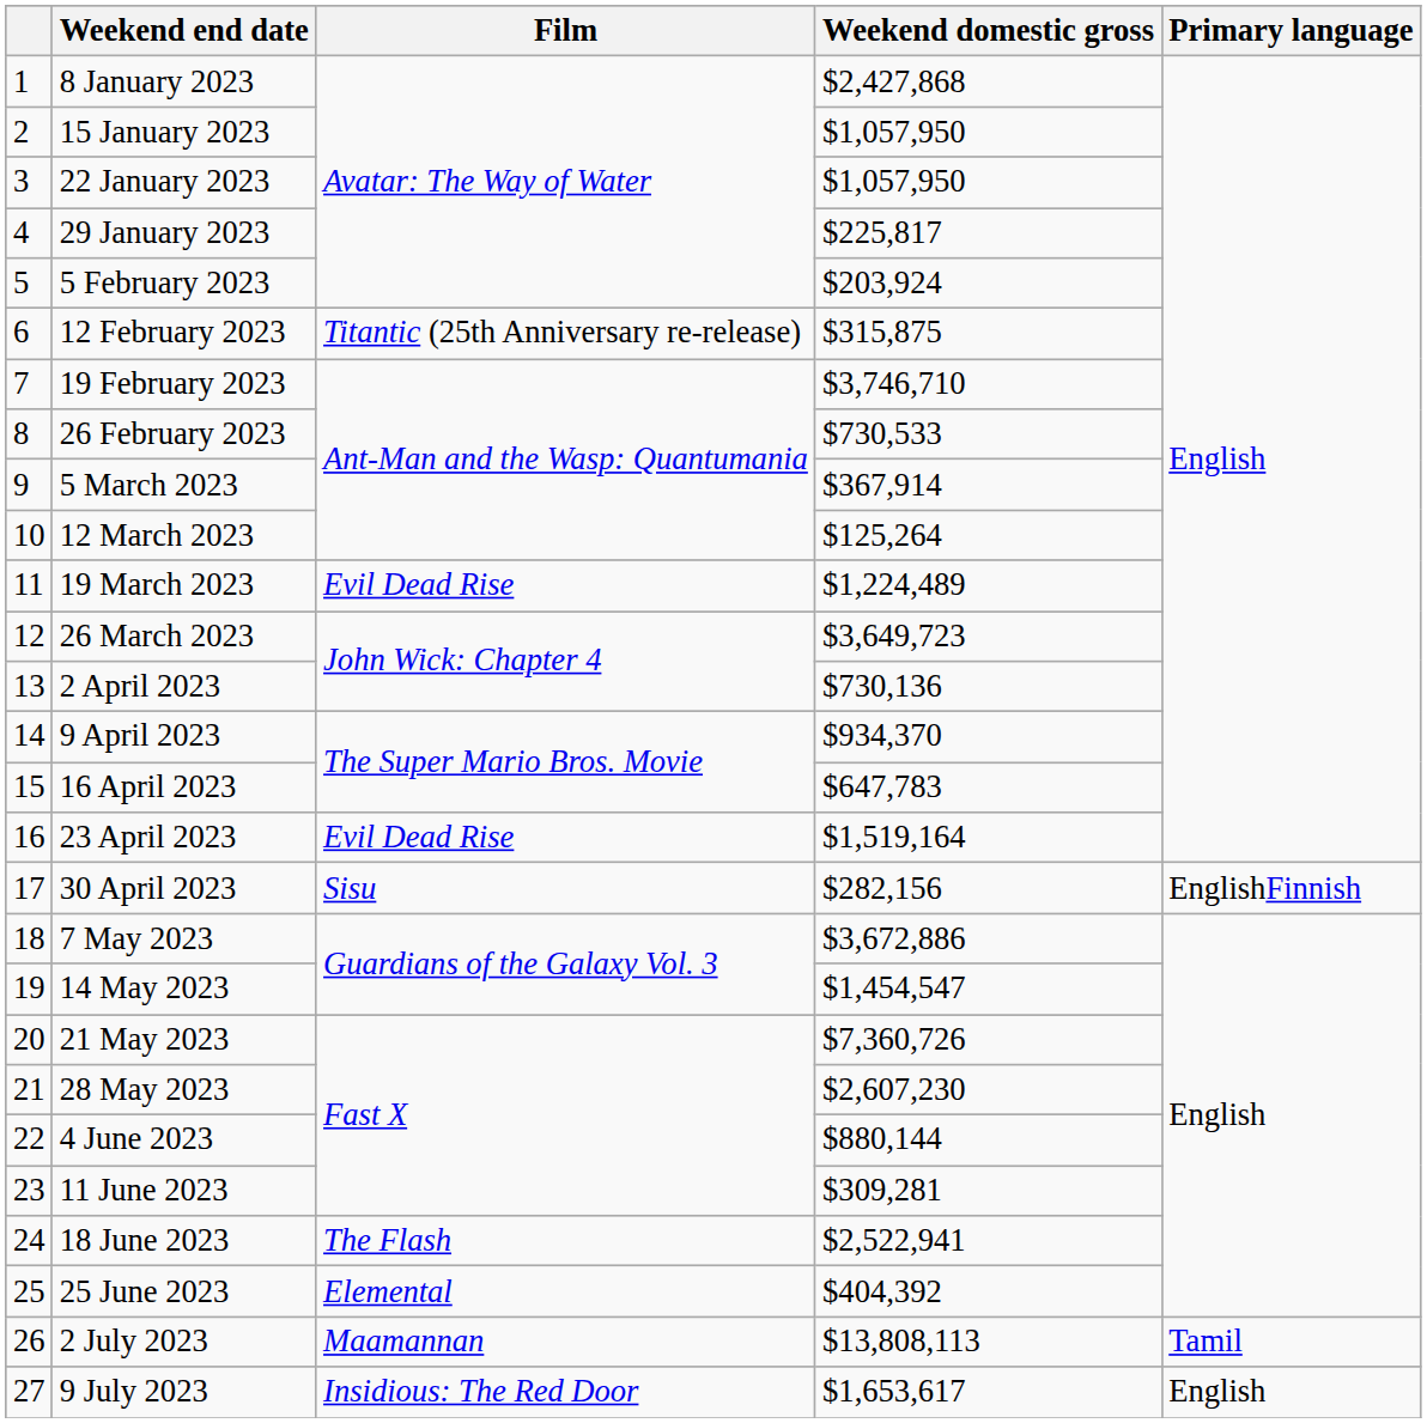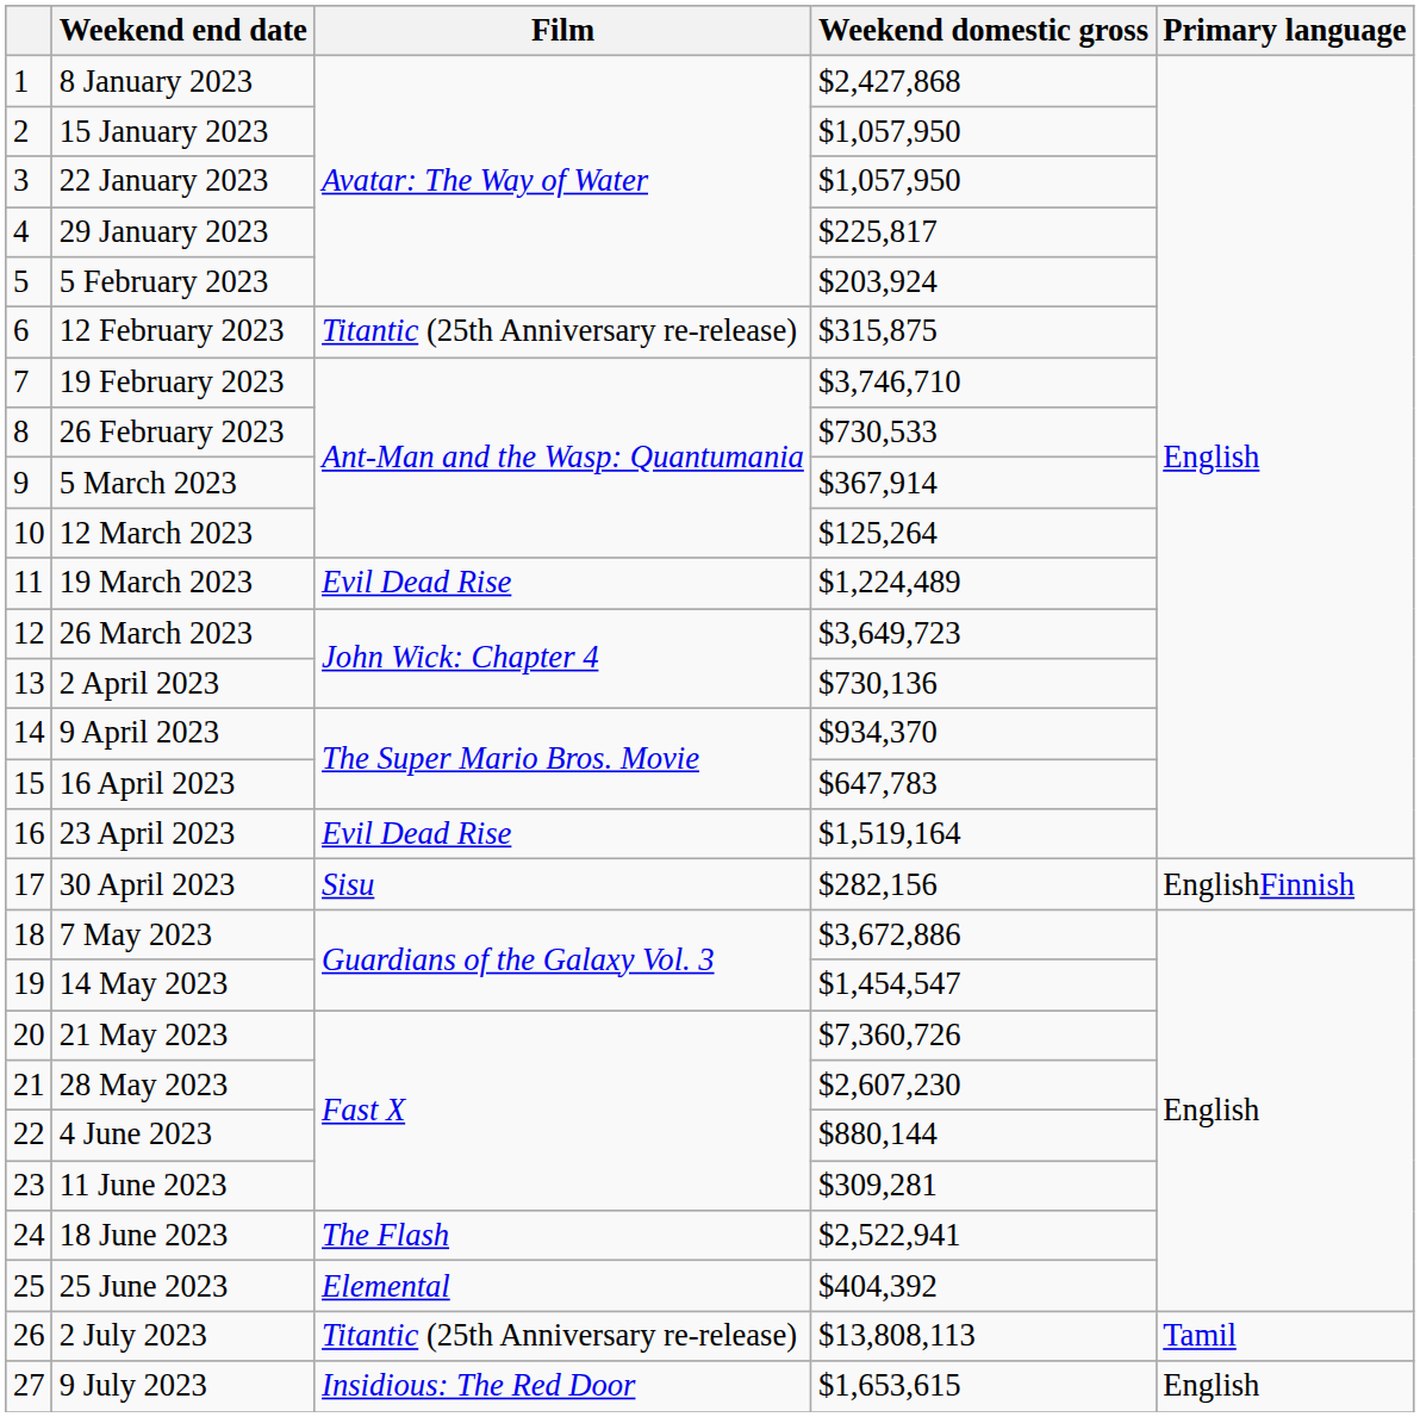2 July 2023 | Film: Maamannan -> Titantic (25th Anniversary re-release)
9 July 2023 | Weekend domestic gross: $1,653,617 -> $1,653,615
